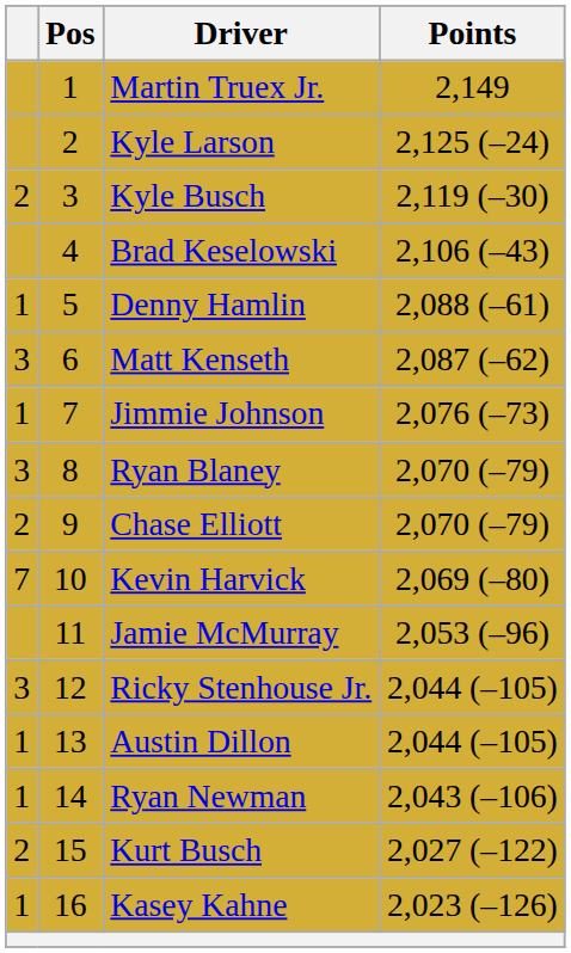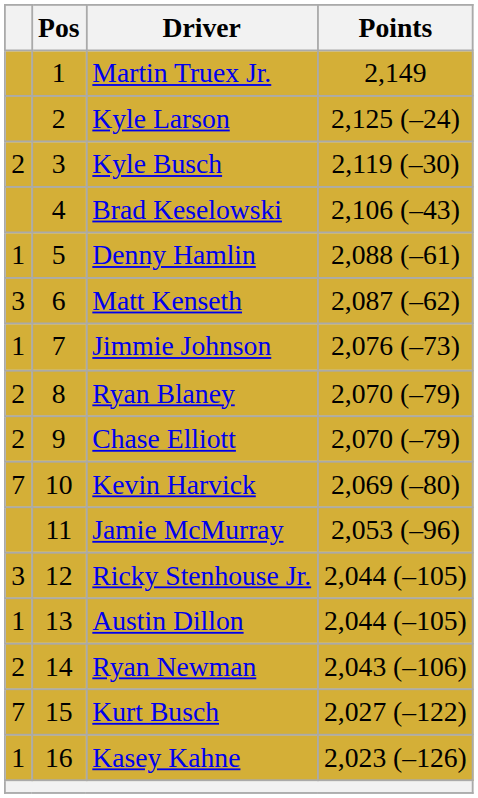Ryan Blaney | column 1: 3 -> 2
Ryan Newman | column 1: 1 -> 2
Kurt Busch | column 1: 2 -> 7
